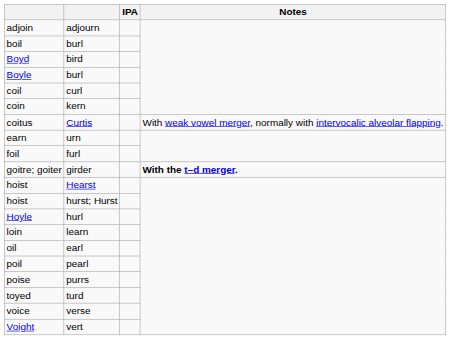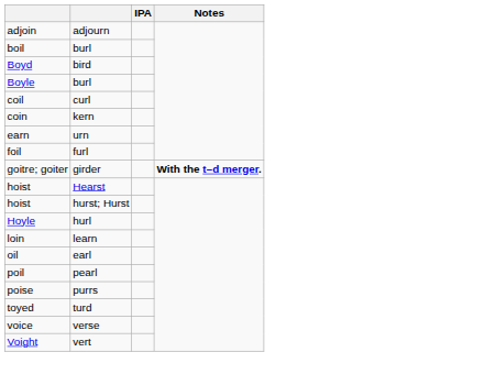- row: coitus | Curtis | With weak vowel merger, normally with intervocalic alveolar flapping.
